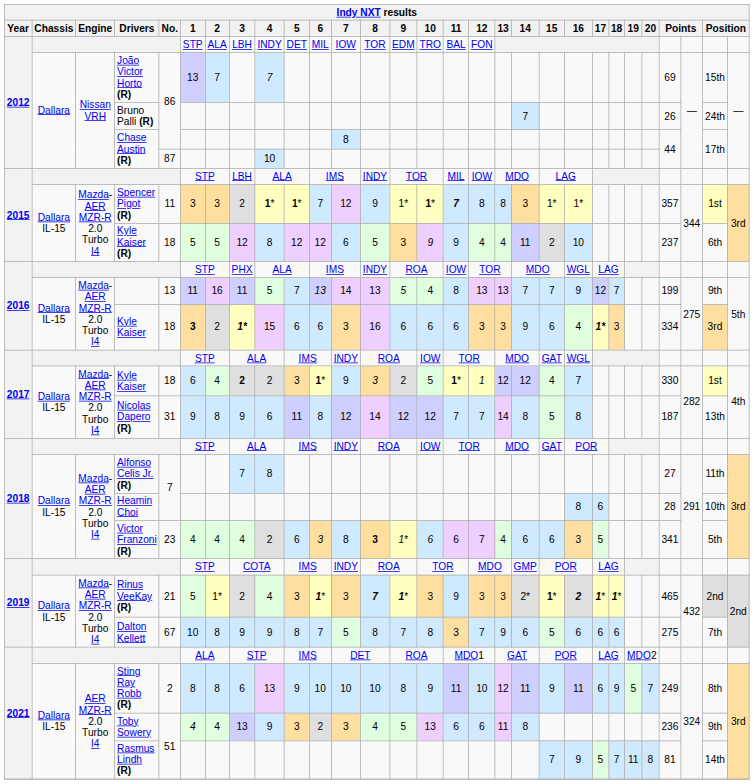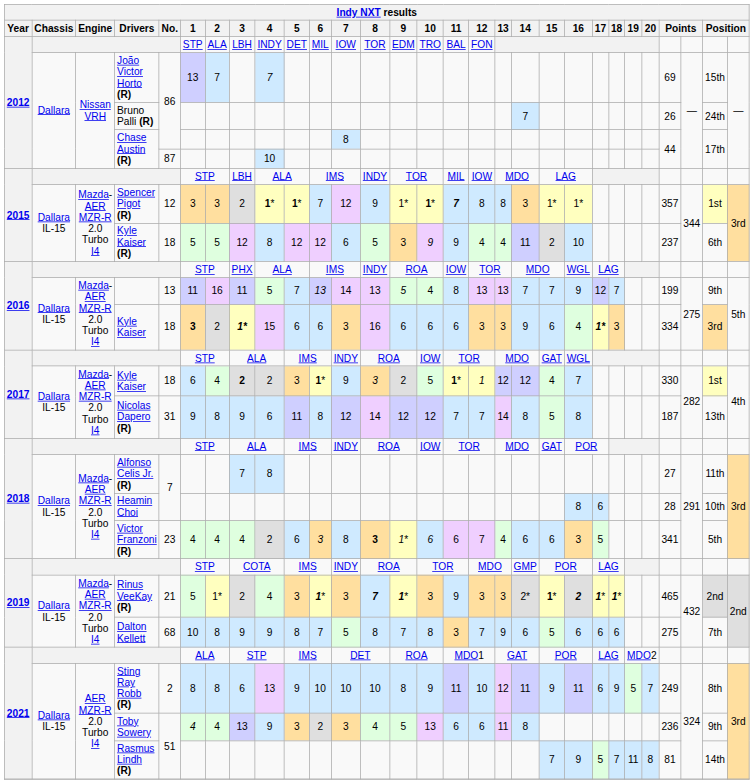Spencer Pigot (R) | No.: 11 -> 12
Dalton Kellett | No.: 67 -> 68
